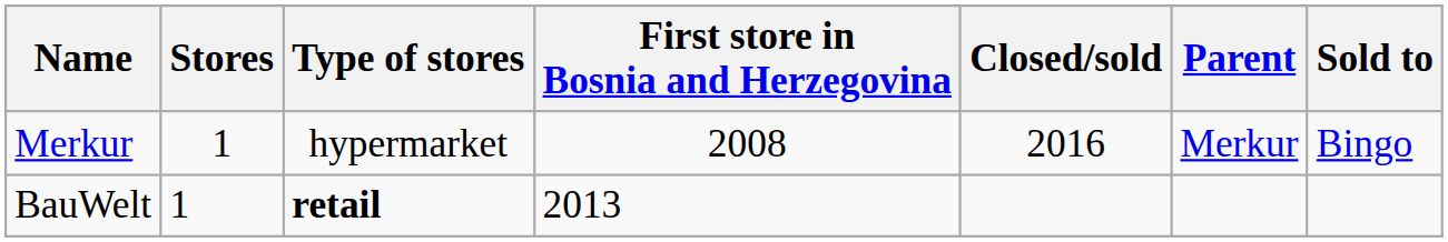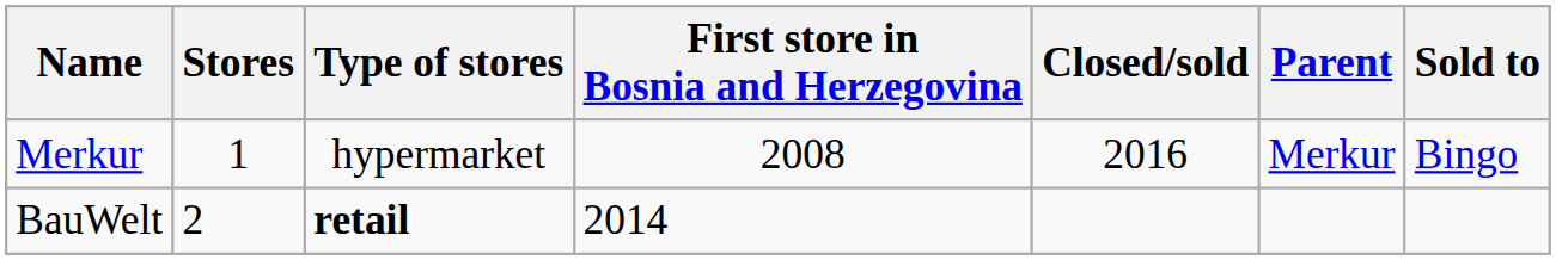BauWelt | Stores: 1 -> 2
BauWelt | First store in Bosnia and Herzegovina: 2013 -> 2014
